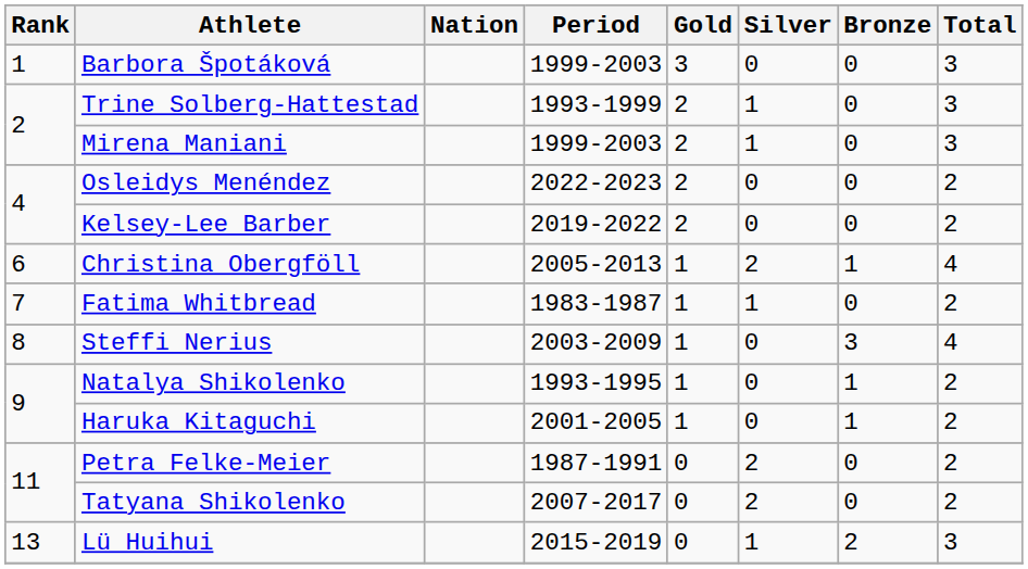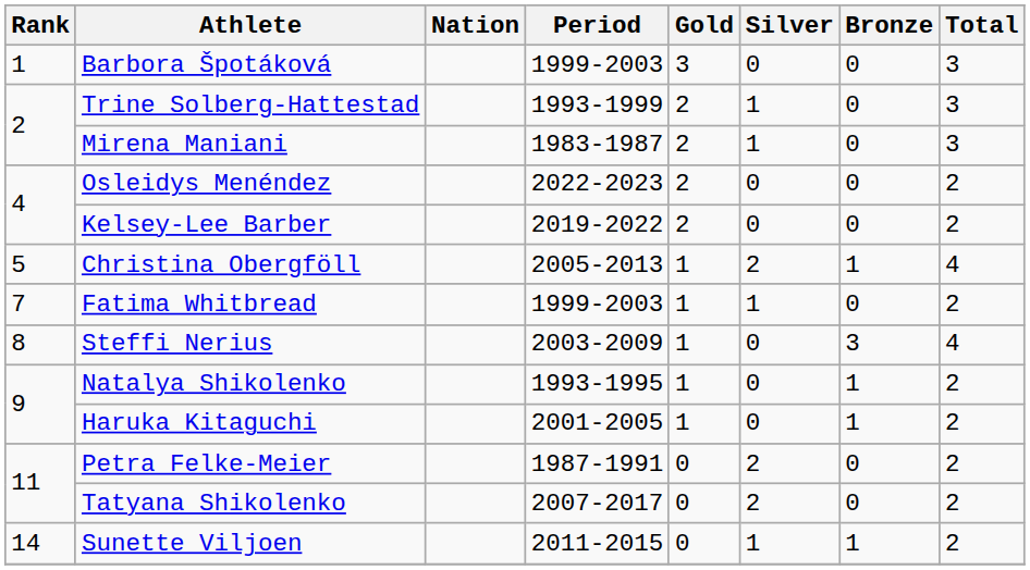Mirena Maniani | Period: 1999-2003 -> 1983-1987
Christina Obergföll | Rank: 6 -> 5
Fatima Whitbread | Period: 1983-1987 -> 1999-2003
- row: 13 | Lü Huihui | 2015-2019 | 0 | 1 | 2 | 3
+ row: 14 | Sunette Viljoen | 2011-2015 | 0 | 1 | 1 | 2
